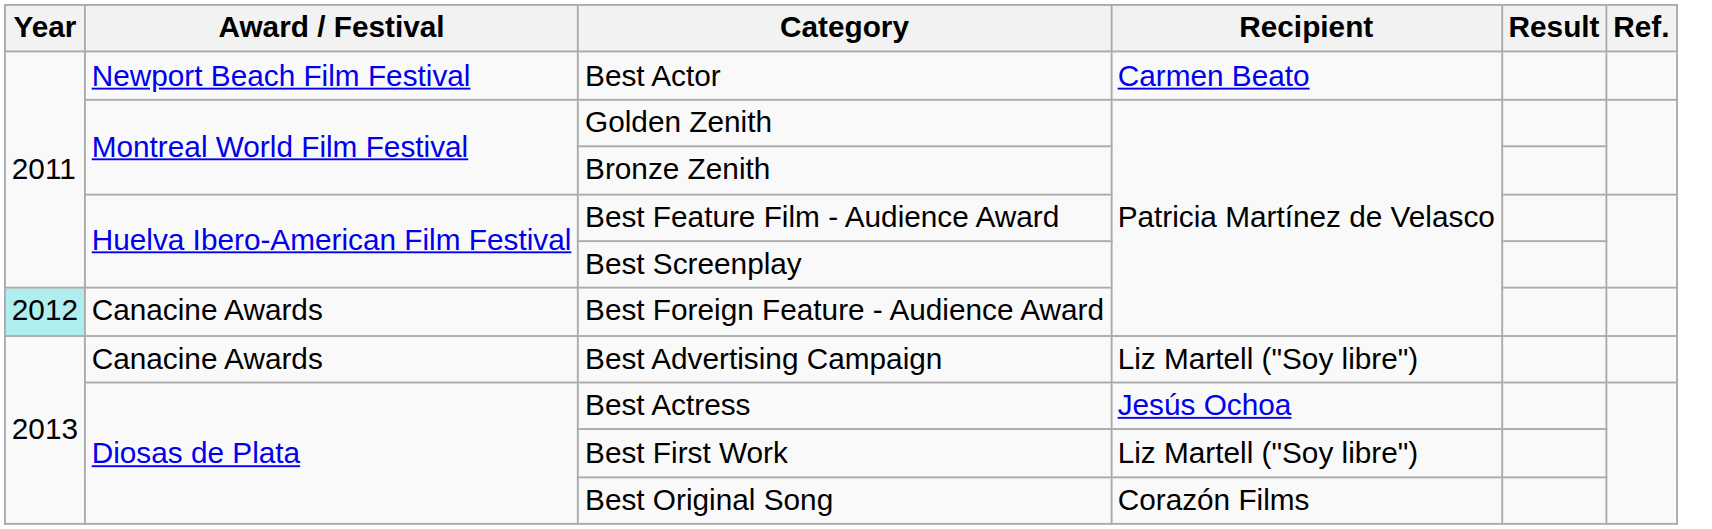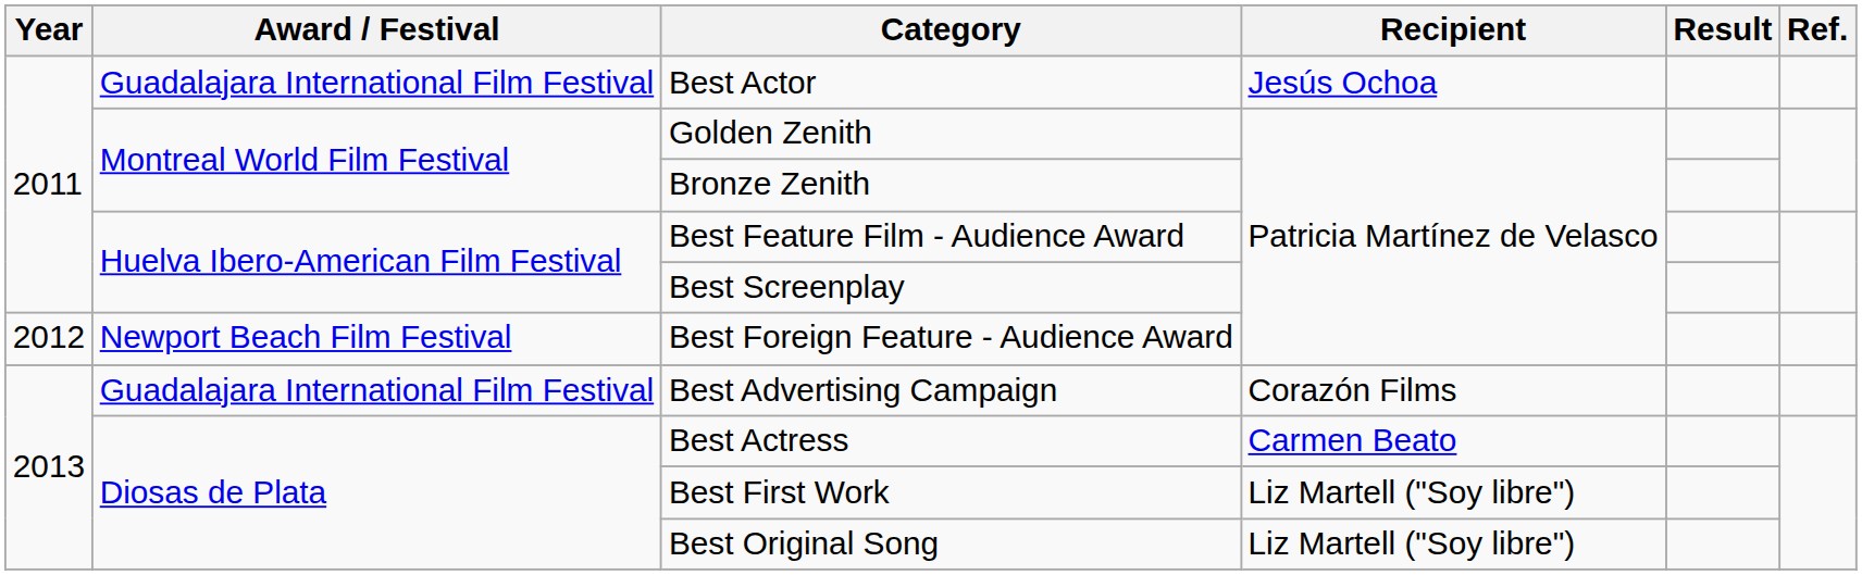Best Actor | Award / Festival: Newport Beach Film Festival -> Guadalajara International Film Festival
Best Actor | Recipient: Carmen Beato -> Jesús Ochoa
Best Foreign Feature - Audience Award | Year: paleturquoise background -> no background
Best Foreign Feature - Audience Award | Award / Festival: Canacine Awards -> Newport Beach Film Festival
Best Advertising Campaign | Award / Festival: Canacine Awards -> Guadalajara International Film Festival
Best Advertising Campaign | Recipient: Liz Martell ("Soy libre") -> Corazón Films
Best Actress | Recipient: Jesús Ochoa -> Carmen Beato
Best Original Song | Recipient: Corazón Films -> Liz Martell ("Soy libre")
